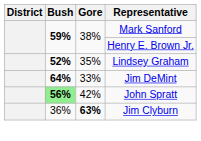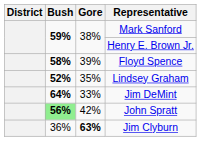+ row: 58% | 39% | Floyd Spence
